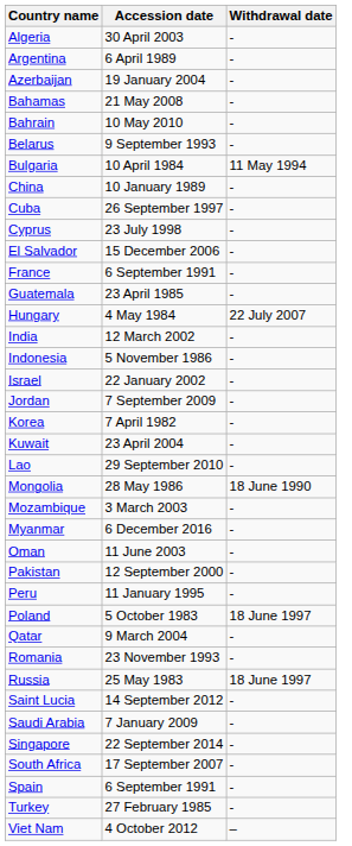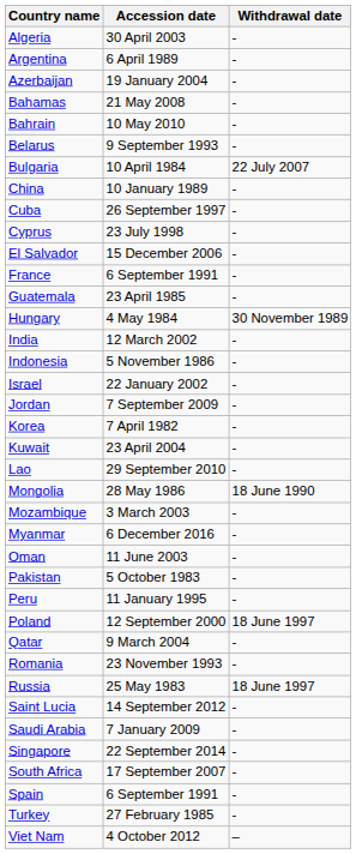Bulgaria | Withdrawal date: 11 May 1994 -> 22 July 2007
Hungary | Withdrawal date: 22 July 2007 -> 30 November 1989
Pakistan | Accession date: 12 September 2000 -> 5 October 1983
Poland | Accession date: 5 October 1983 -> 12 September 2000
